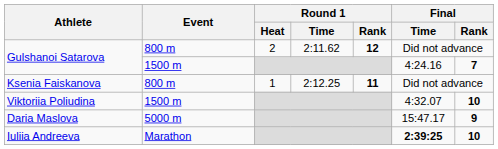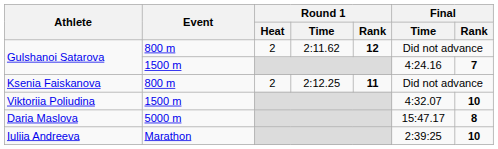Ksenia Faiskanova | Round 1 / Heat: 1 -> 2
Daria Maslova | Final / Rank: 9 -> 8
Iuliia Andreeva | Final / Time: bold -> normal
